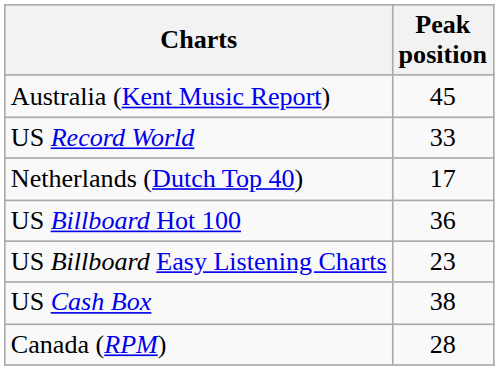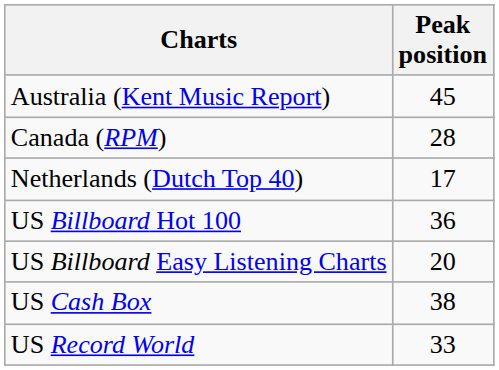rows swapped: Canada (RPM) <-> US Record World
US Billboard Easy Listening Charts | Peak position: 23 -> 20
